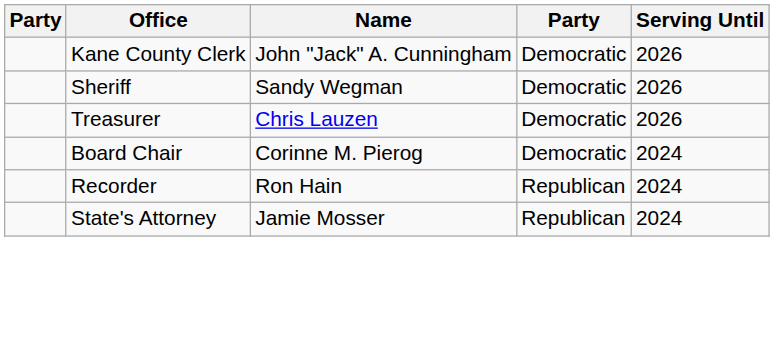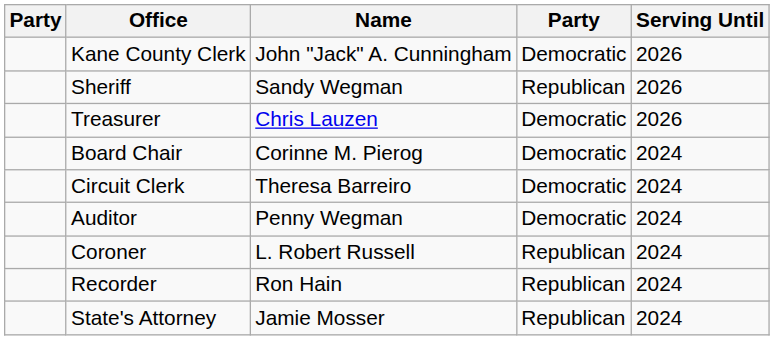Sheriff | column 4: Democratic -> Republican
+ row: Circuit Clerk | Theresa Barreiro | Democratic | 2024
+ row: Auditor | Penny Wegman | Democratic | 2024
+ row: Coroner | L. Robert Russell | Republican | 2024
